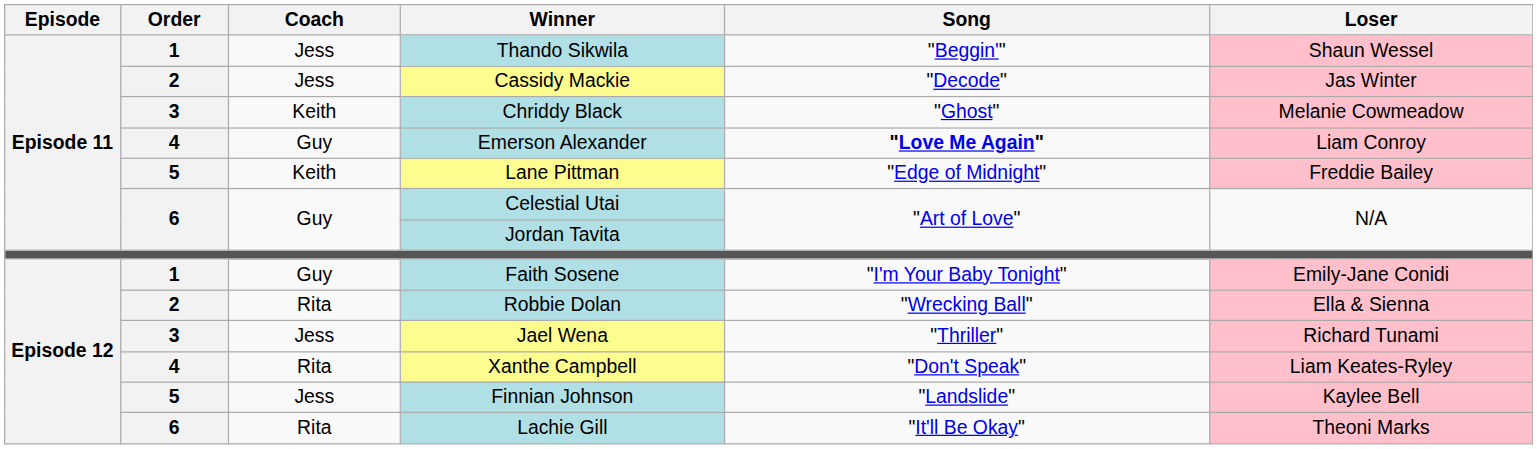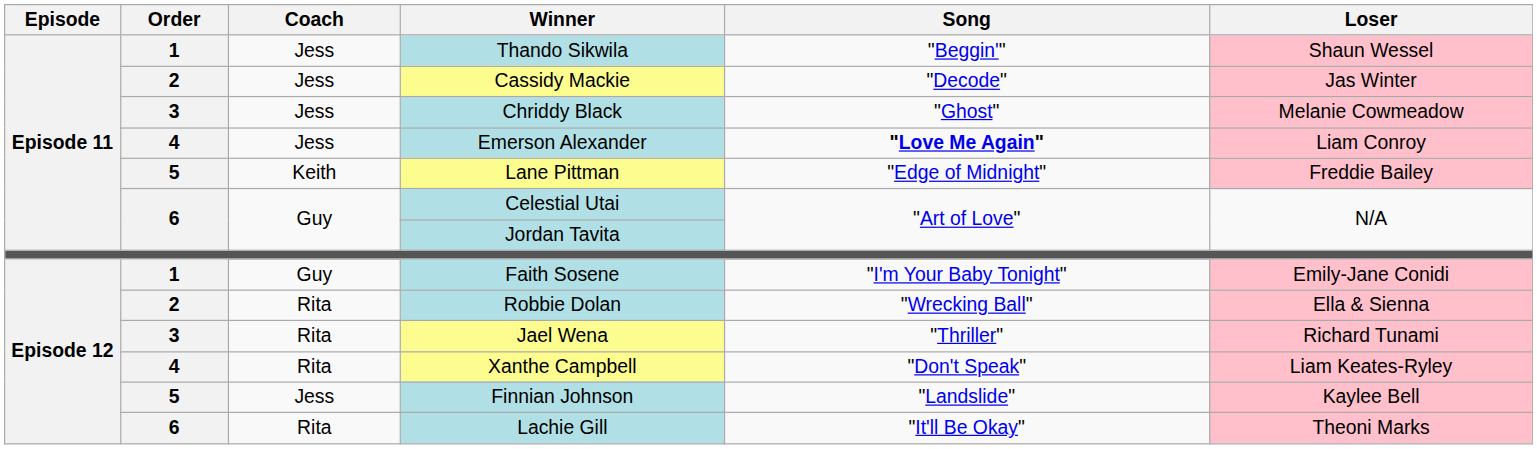Chriddy Black | Coach: Keith -> Jess
Emerson Alexander | Coach: Guy -> Jess
Jael Wena | Coach: Jess -> Rita
